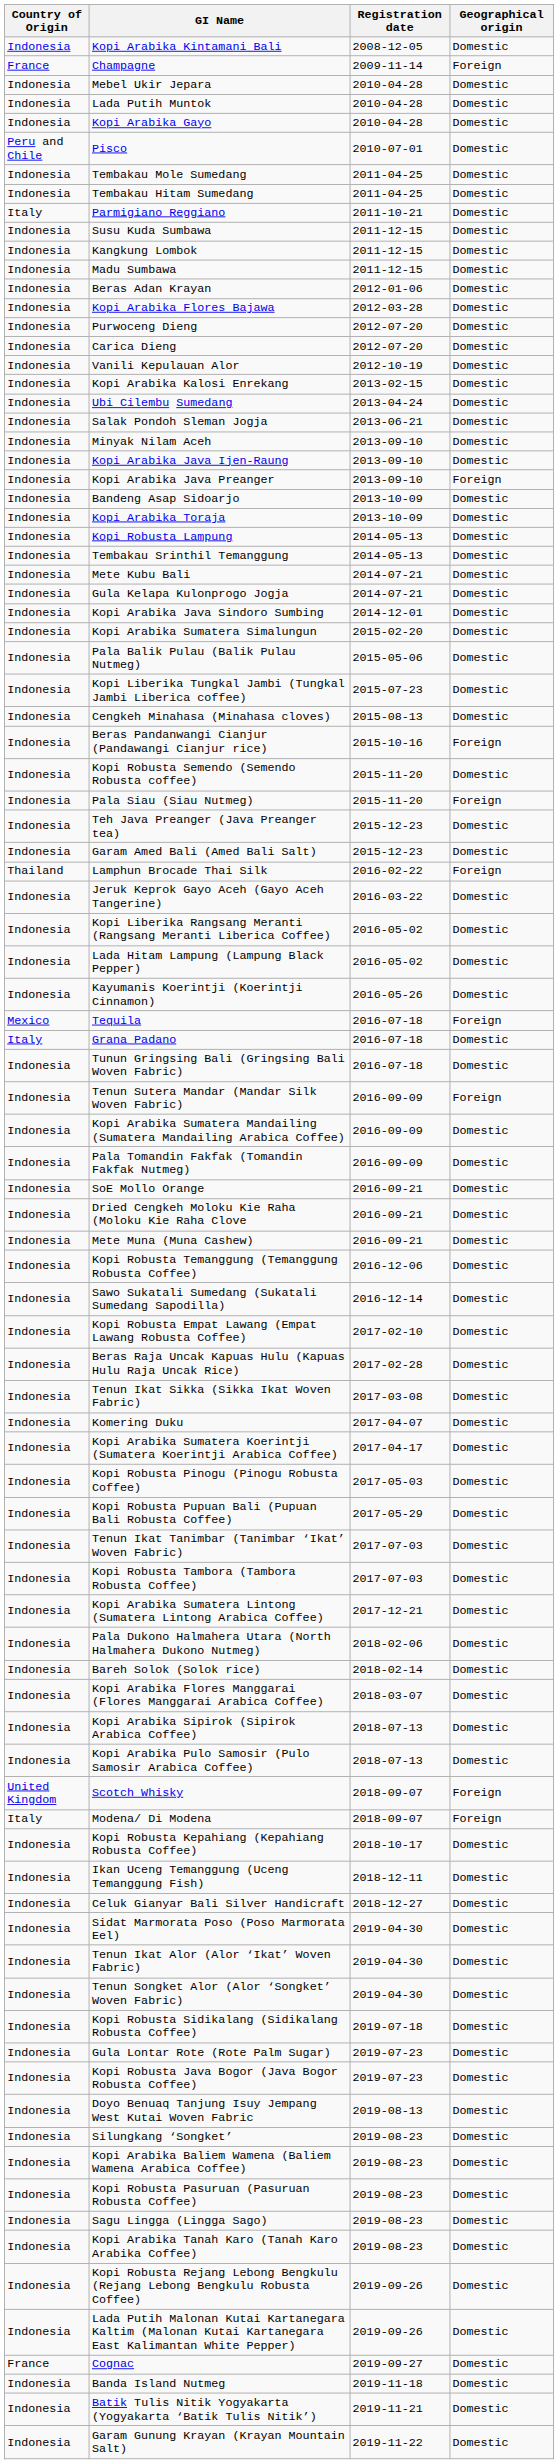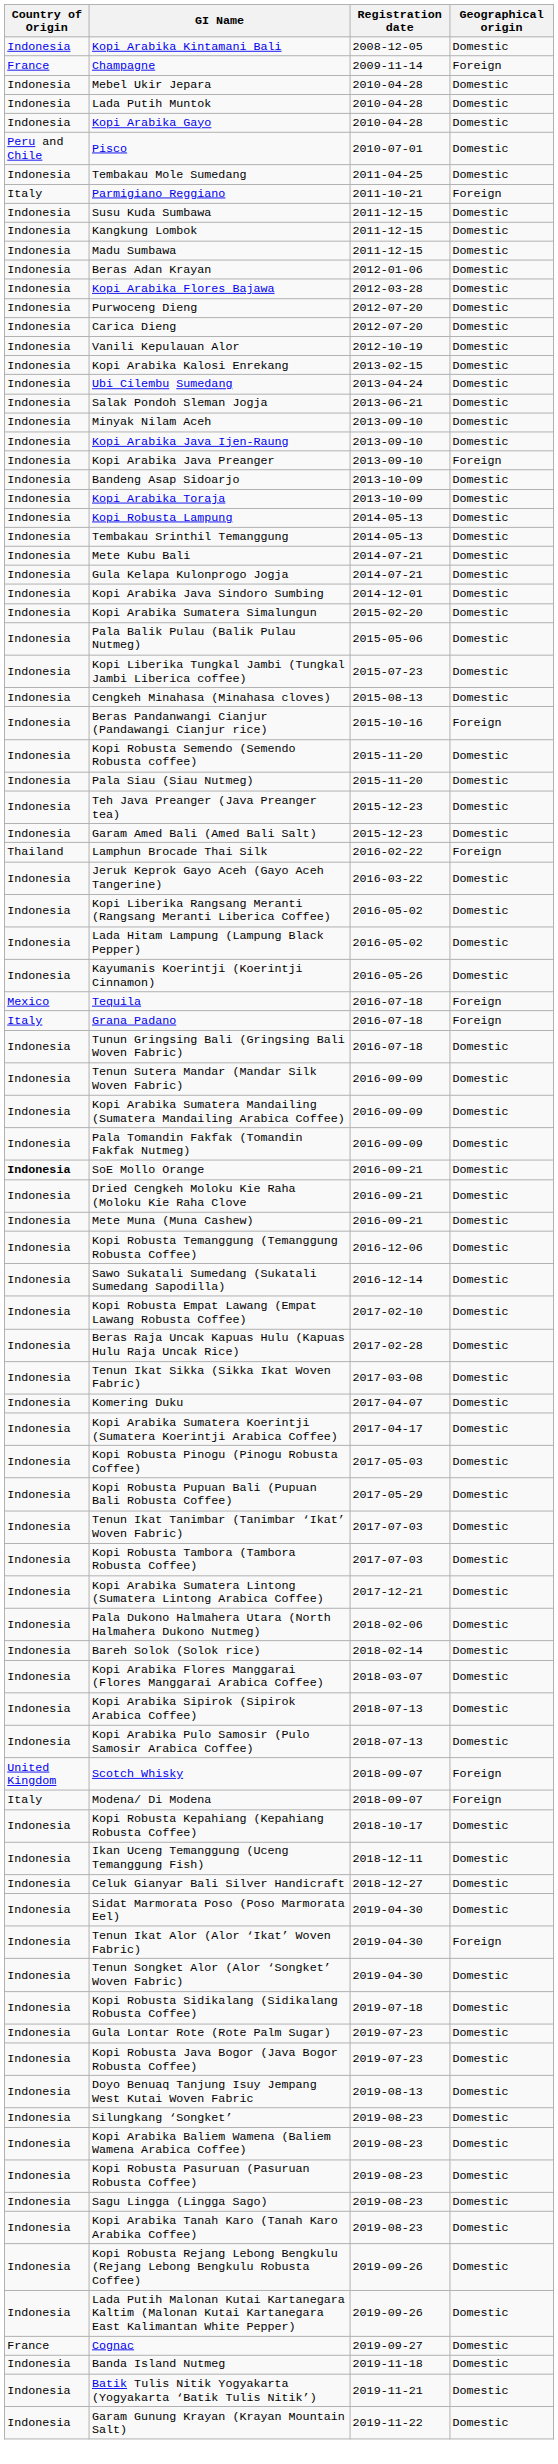- row: Indonesia | Tembakau Hitam Sumedang | 2011-04-25 | Domestic
Parmigiano Reggiano | Geographical origin: Domestic -> Foreign
Pala Siau (Siau Nutmeg) | Geographical origin: Foreign -> Domestic
Grana Padano | Geographical origin: Domestic -> Foreign
Tenun Sutera Mandar (Mandar Silk Woven Fabric) | Geographical origin: Foreign -> Domestic
SoE Mollo Orange | Country of Origin: normal -> bold
Tenun Ikat Alor (Alor ‘Ikat’ Woven Fabric) | Geographical origin: Domestic -> Foreign
